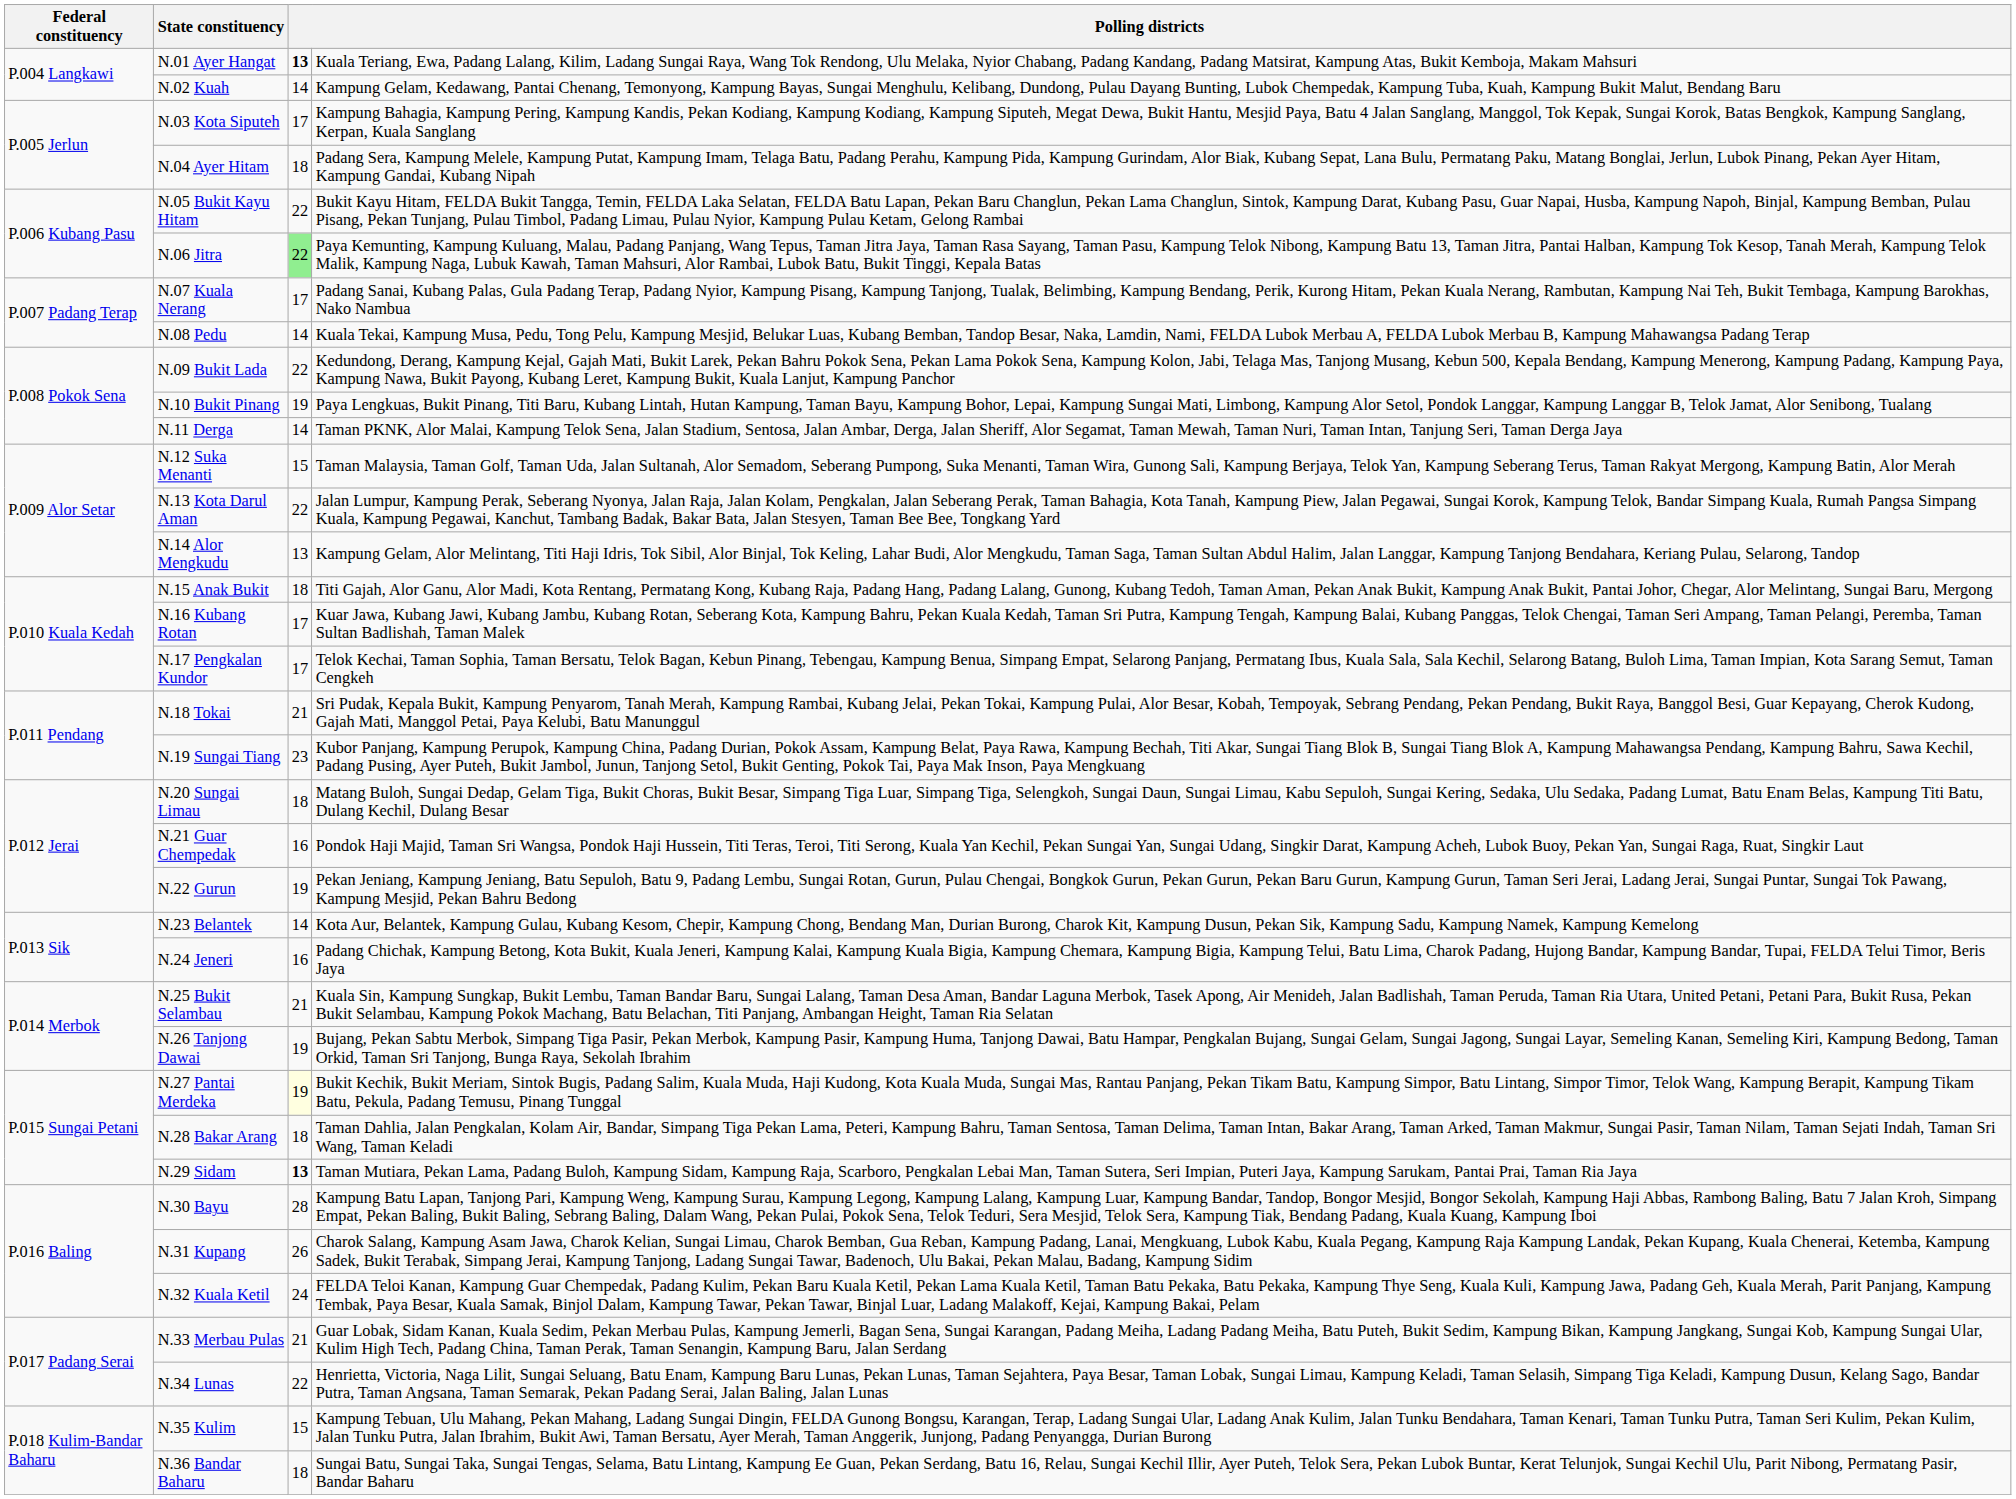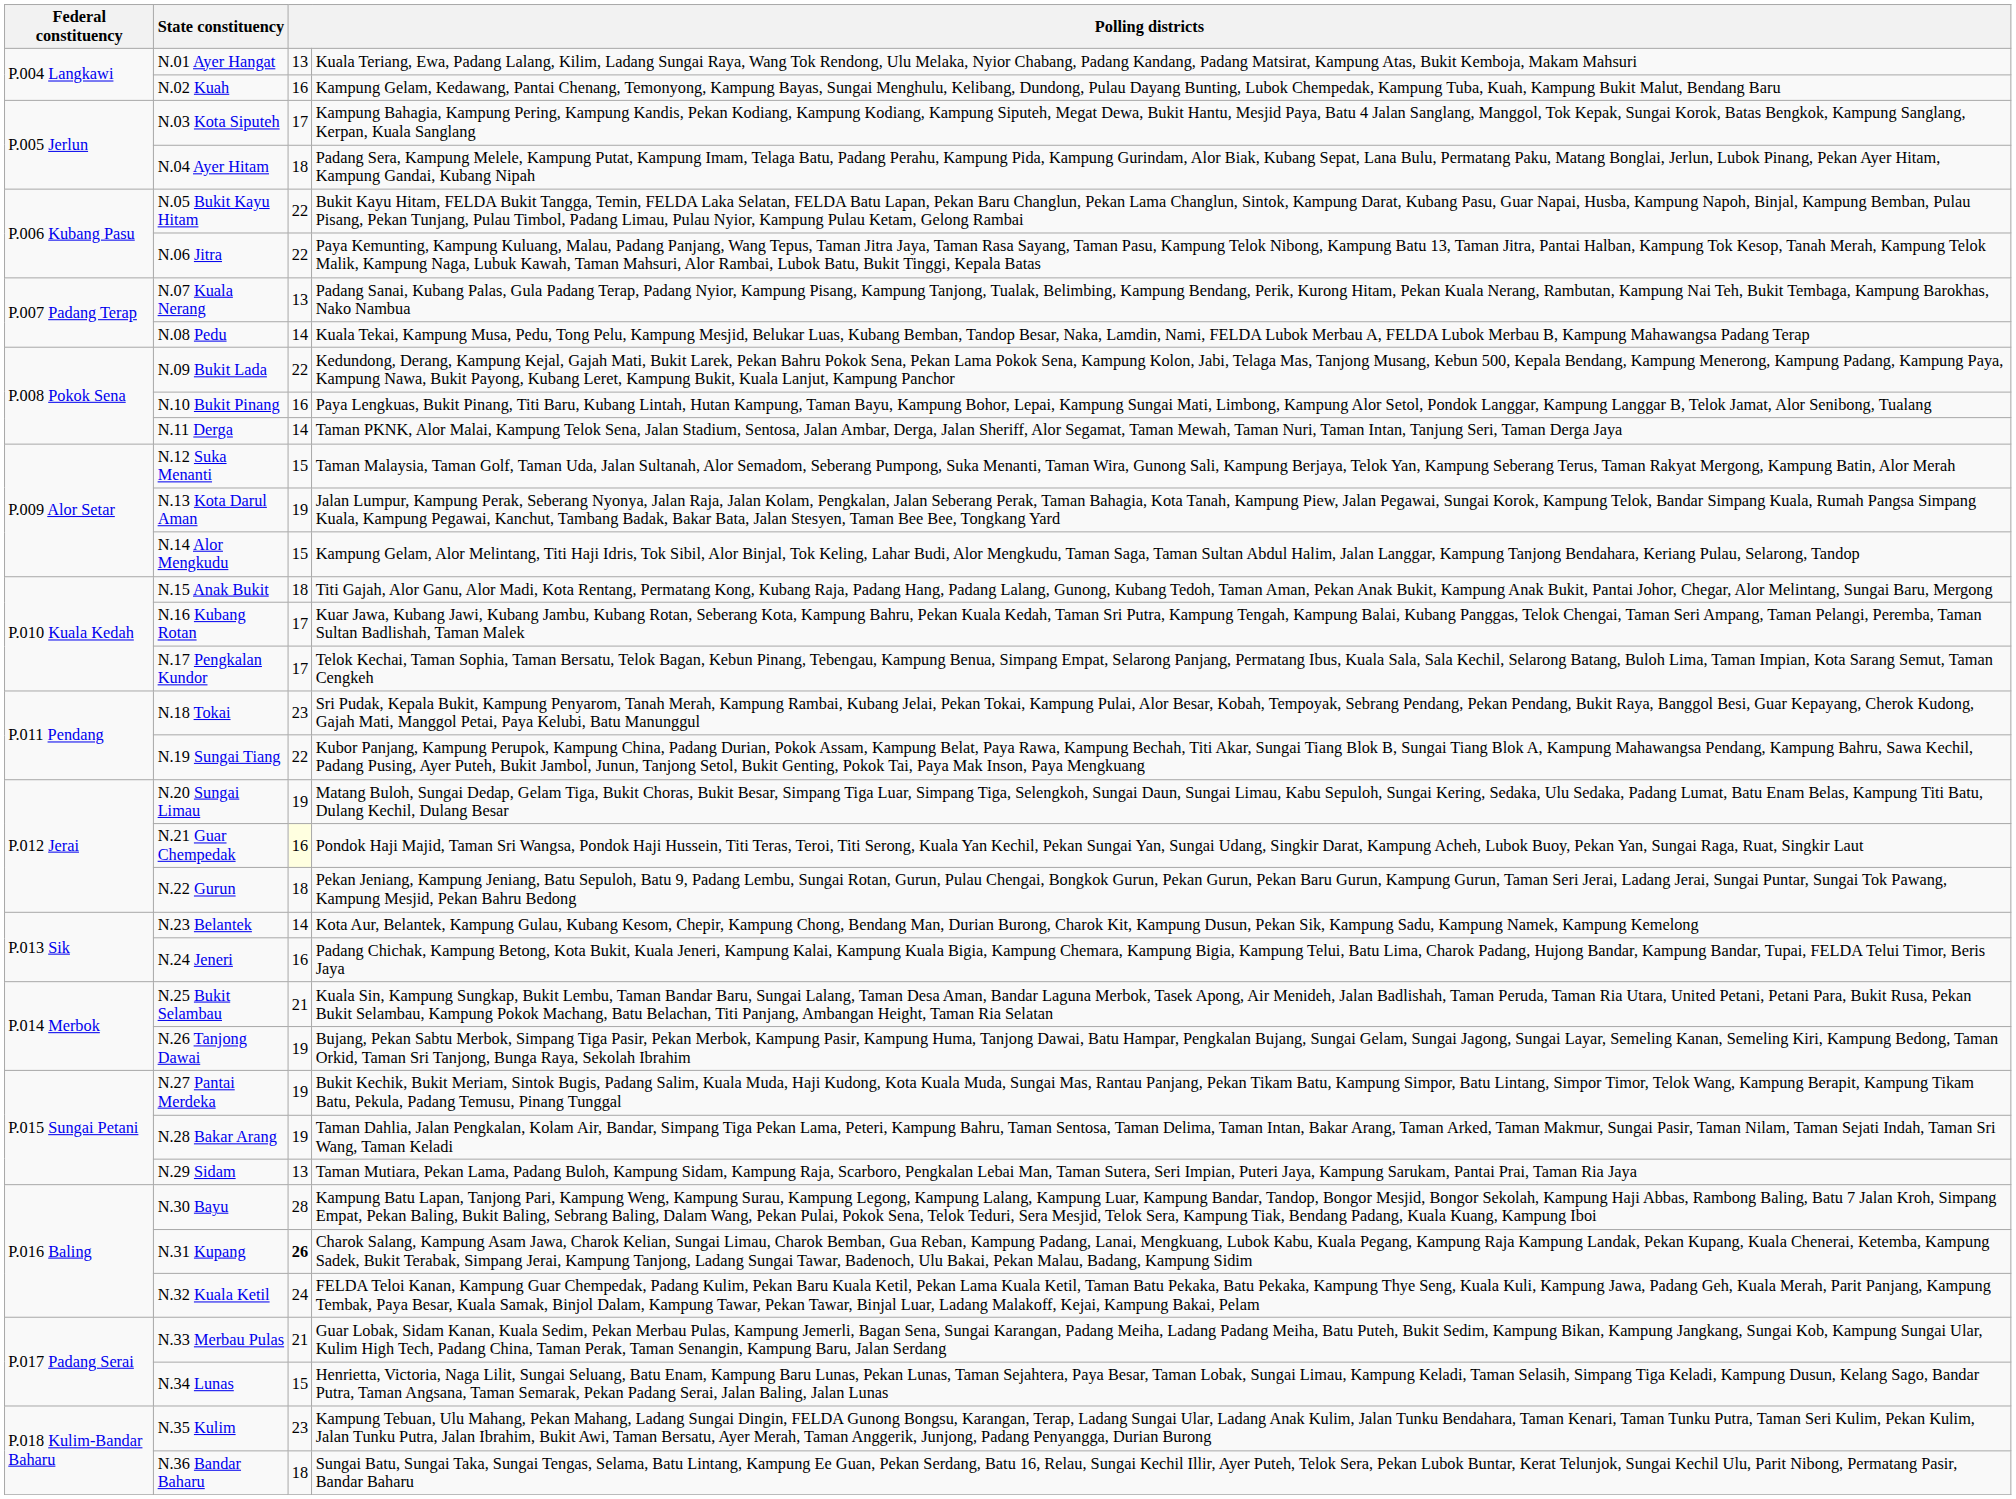N.01 Ayer Hangat | column 3: bold -> normal
N.02 Kuah | column 3: 14 -> 16
N.06 Jitra | column 3: lightgreen background -> no background
N.07 Kuala Nerang | column 3: 17 -> 13
N.10 Bukit Pinang | column 3: 19 -> 16
N.13 Kota Darul Aman | column 3: 22 -> 19
N.14 Alor Mengkudu | column 3: 13 -> 15
N.18 Tokai | column 3: 21 -> 23
N.19 Sungai Tiang | column 3: 23 -> 22
N.20 Sungai Limau | column 3: 18 -> 19
N.21 Guar Chempedak | column 3: no background -> lightyellow background
N.22 Gurun | column 3: 19 -> 18
N.27 Pantai Merdeka | column 3: lightyellow background -> no background
N.28 Bakar Arang | column 3: 18 -> 19
N.29 Sidam | column 3: bold -> normal
N.31 Kupang | column 3: normal -> bold
N.34 Lunas | column 3: 22 -> 15
N.35 Kulim | column 3: 15 -> 23
